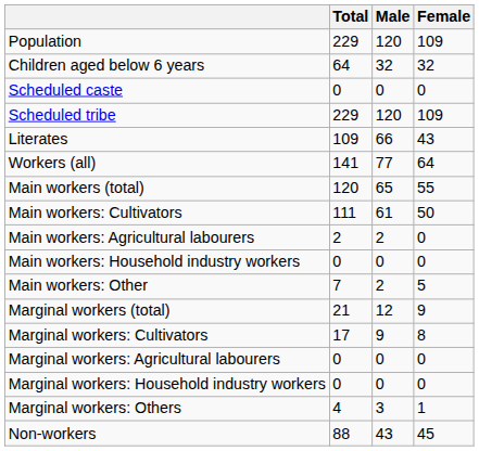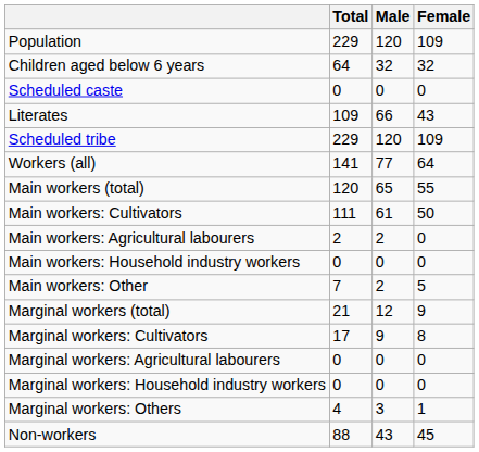rows swapped: Scheduled tribe <-> Literates
